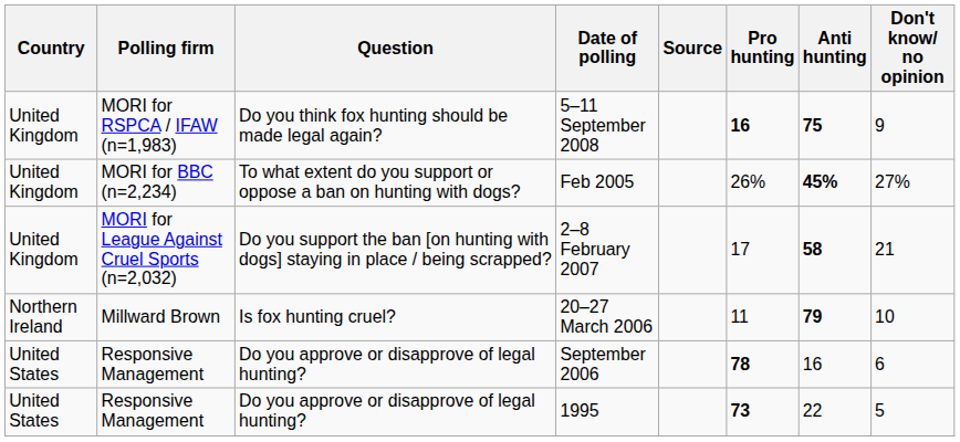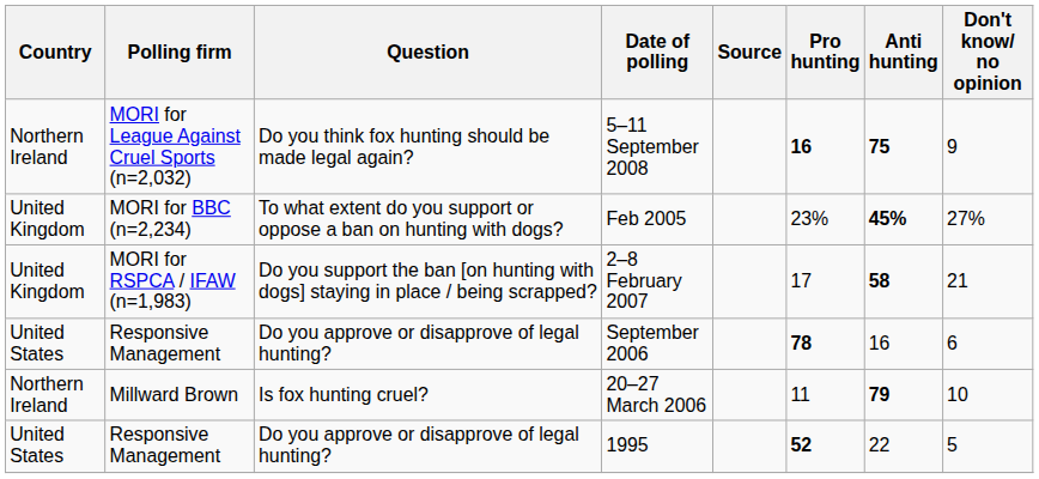5–11 September 2008 | Country: United Kingdom -> Northern Ireland
5–11 September 2008 | Polling firm: MORI for RSPCA / IFAW (n=1,983) -> MORI for League Against Cruel Sports (n=2,032)
Feb 2005 | Pro hunting: 26% -> 23%
2–8 February 2007 | Polling firm: MORI for League Against Cruel Sports (n=2,032) -> MORI for RSPCA / IFAW (n=1,983)
rows swapped: September 2006 <-> 20–27 March 2006
1995 | Pro hunting: 73 -> 52
